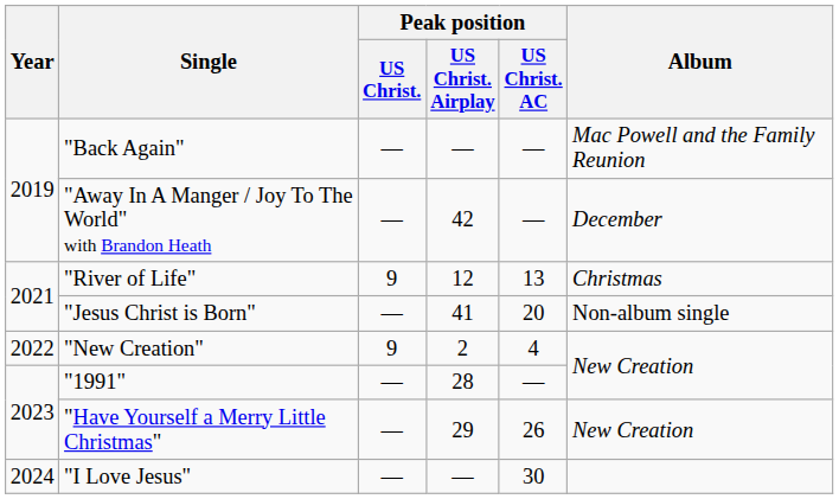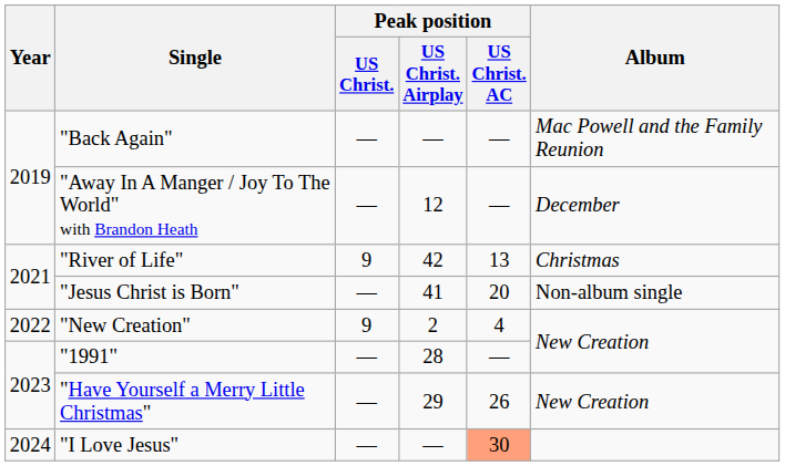"Away In A Manger / Joy To The World" with Brandon Heath | Peak position / US Christ. Airplay: 42 -> 12
"River of Life" | Peak position / US Christ. Airplay: 12 -> 42
"I Love Jesus" | Peak position / US Christ. AC: no background -> lightsalmon background
